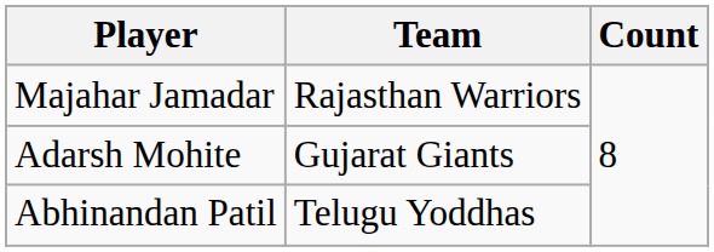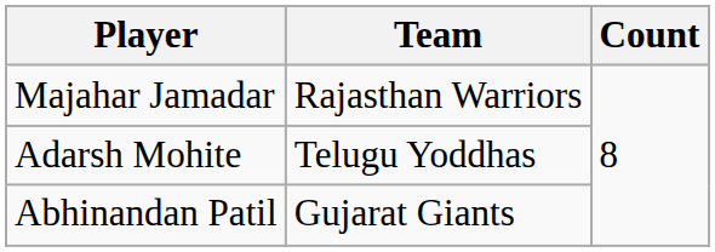Adarsh Mohite | Team: Gujarat Giants -> Telugu Yoddhas
Abhinandan Patil | Team: Telugu Yoddhas -> Gujarat Giants
